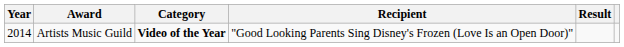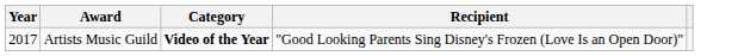- column: Result
Artists Music Guild | Year: 2014 -> 2017
